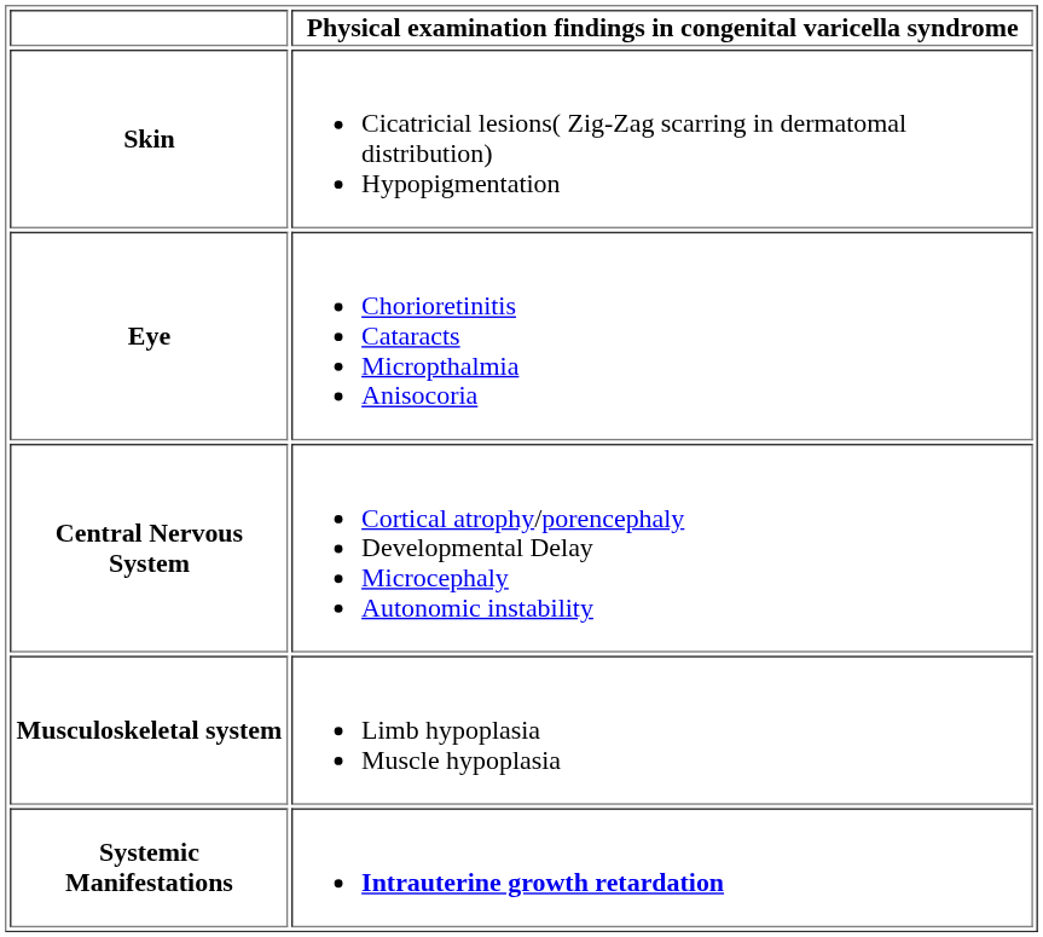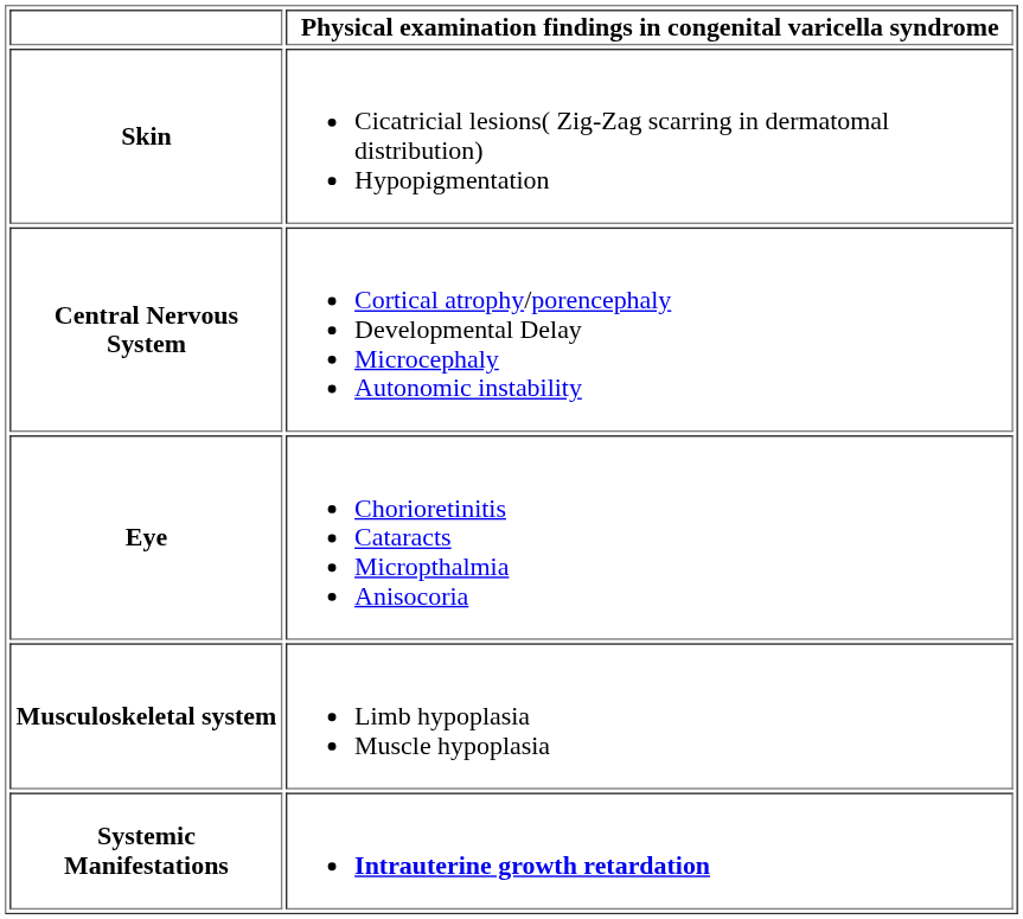rows swapped: Eye <-> Central Nervous System
